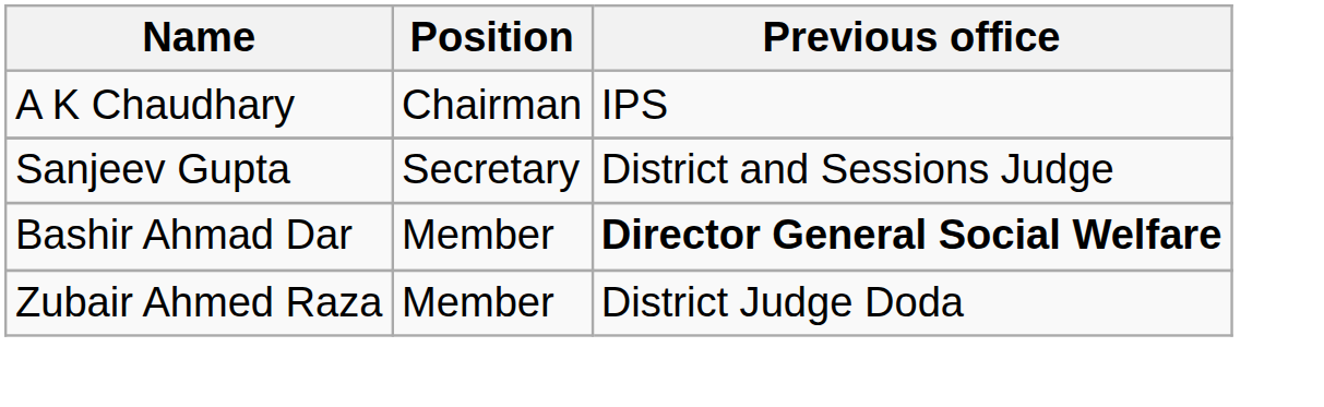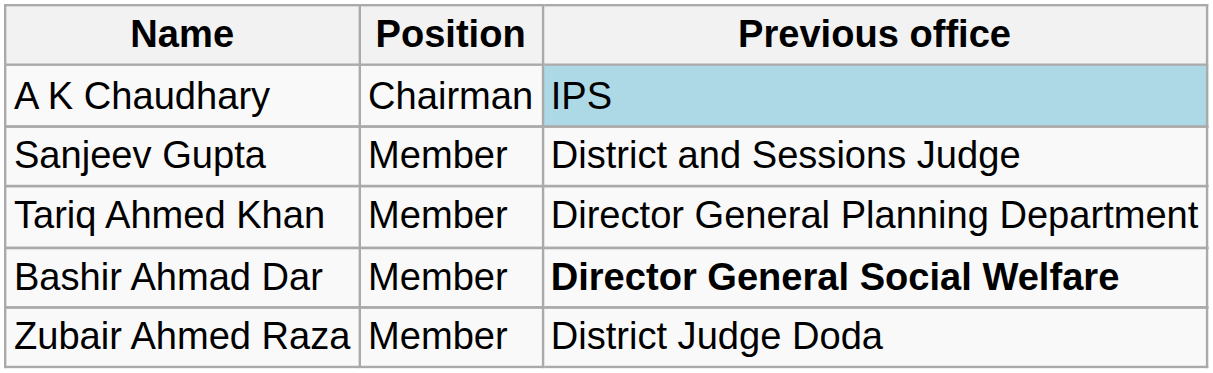A K Chaudhary | Previous office: no background -> lightblue background
Sanjeev Gupta | Position: Secretary -> Member
+ row: Tariq Ahmed Khan | Member | Director General Planning Department
